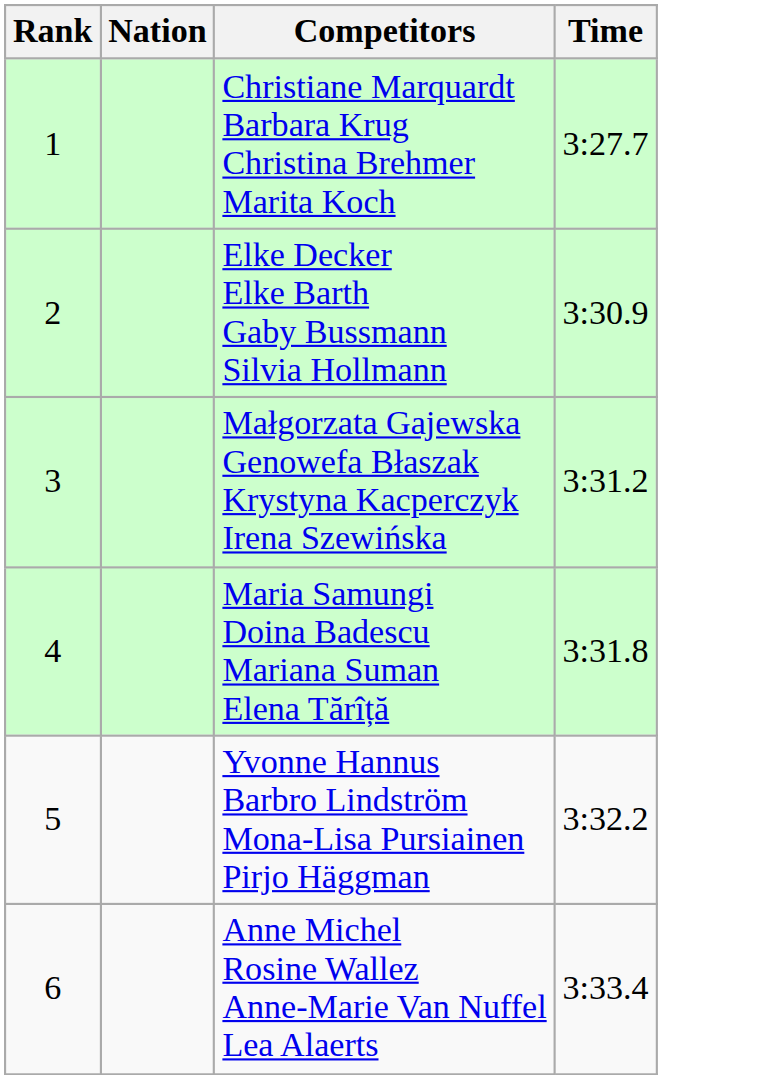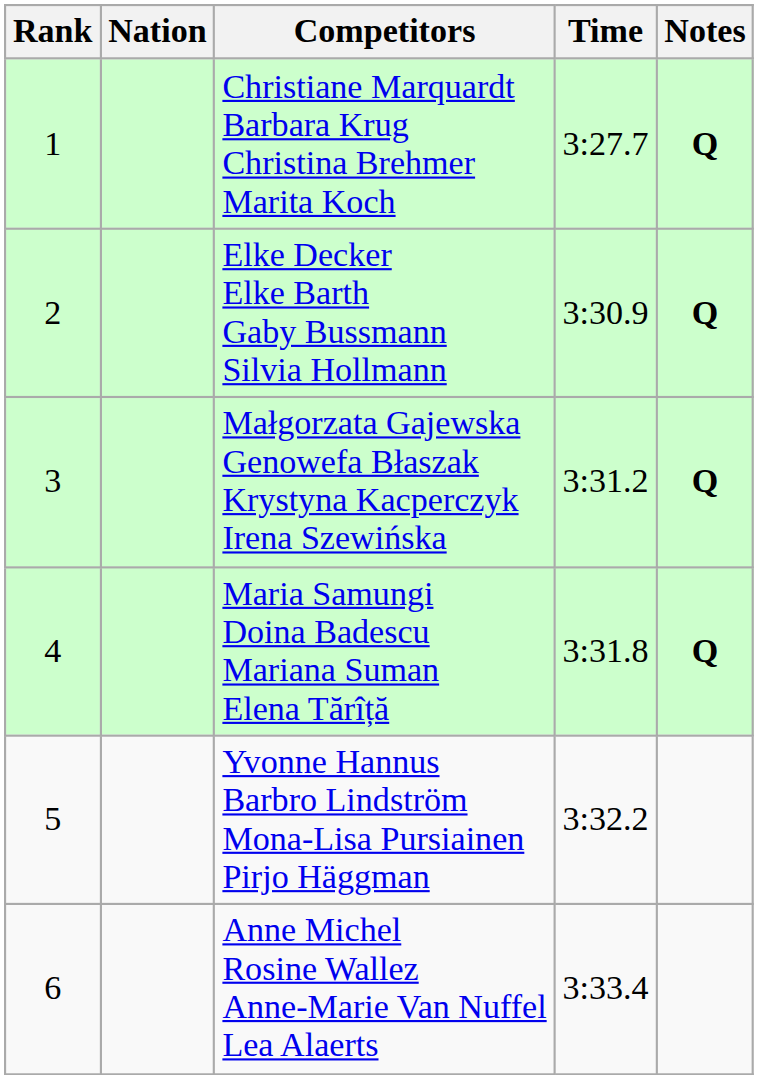+ column: Notes | Q | Q | Q | Q
